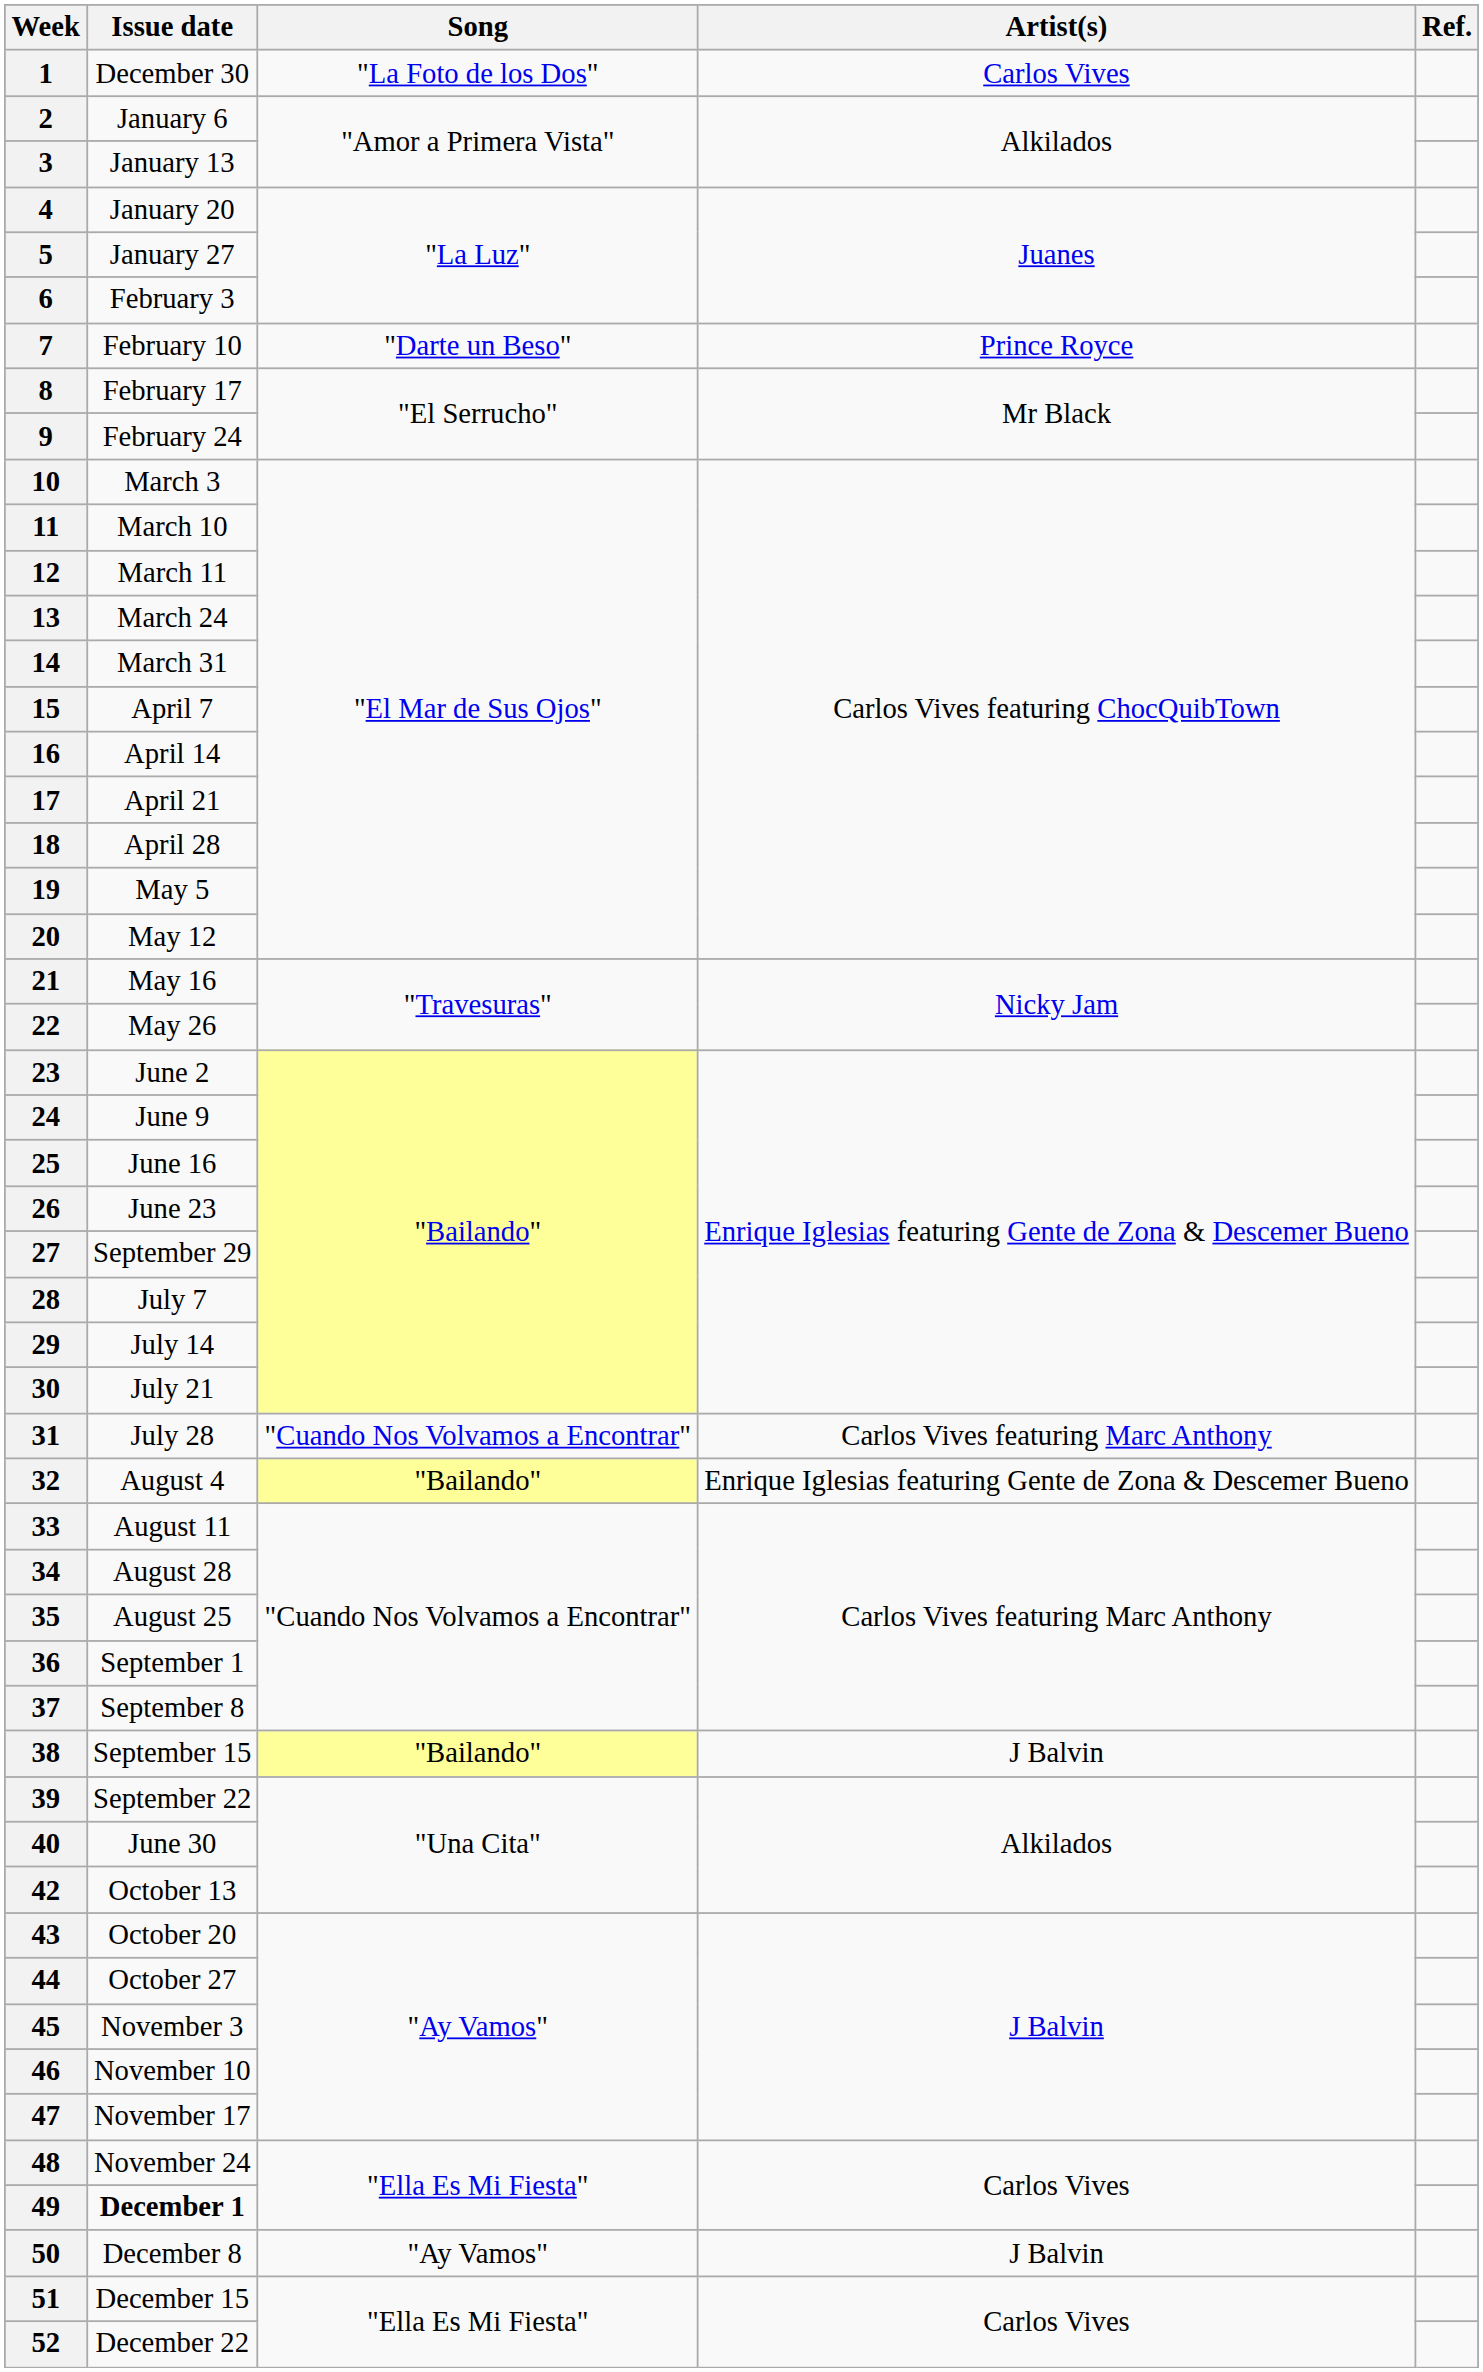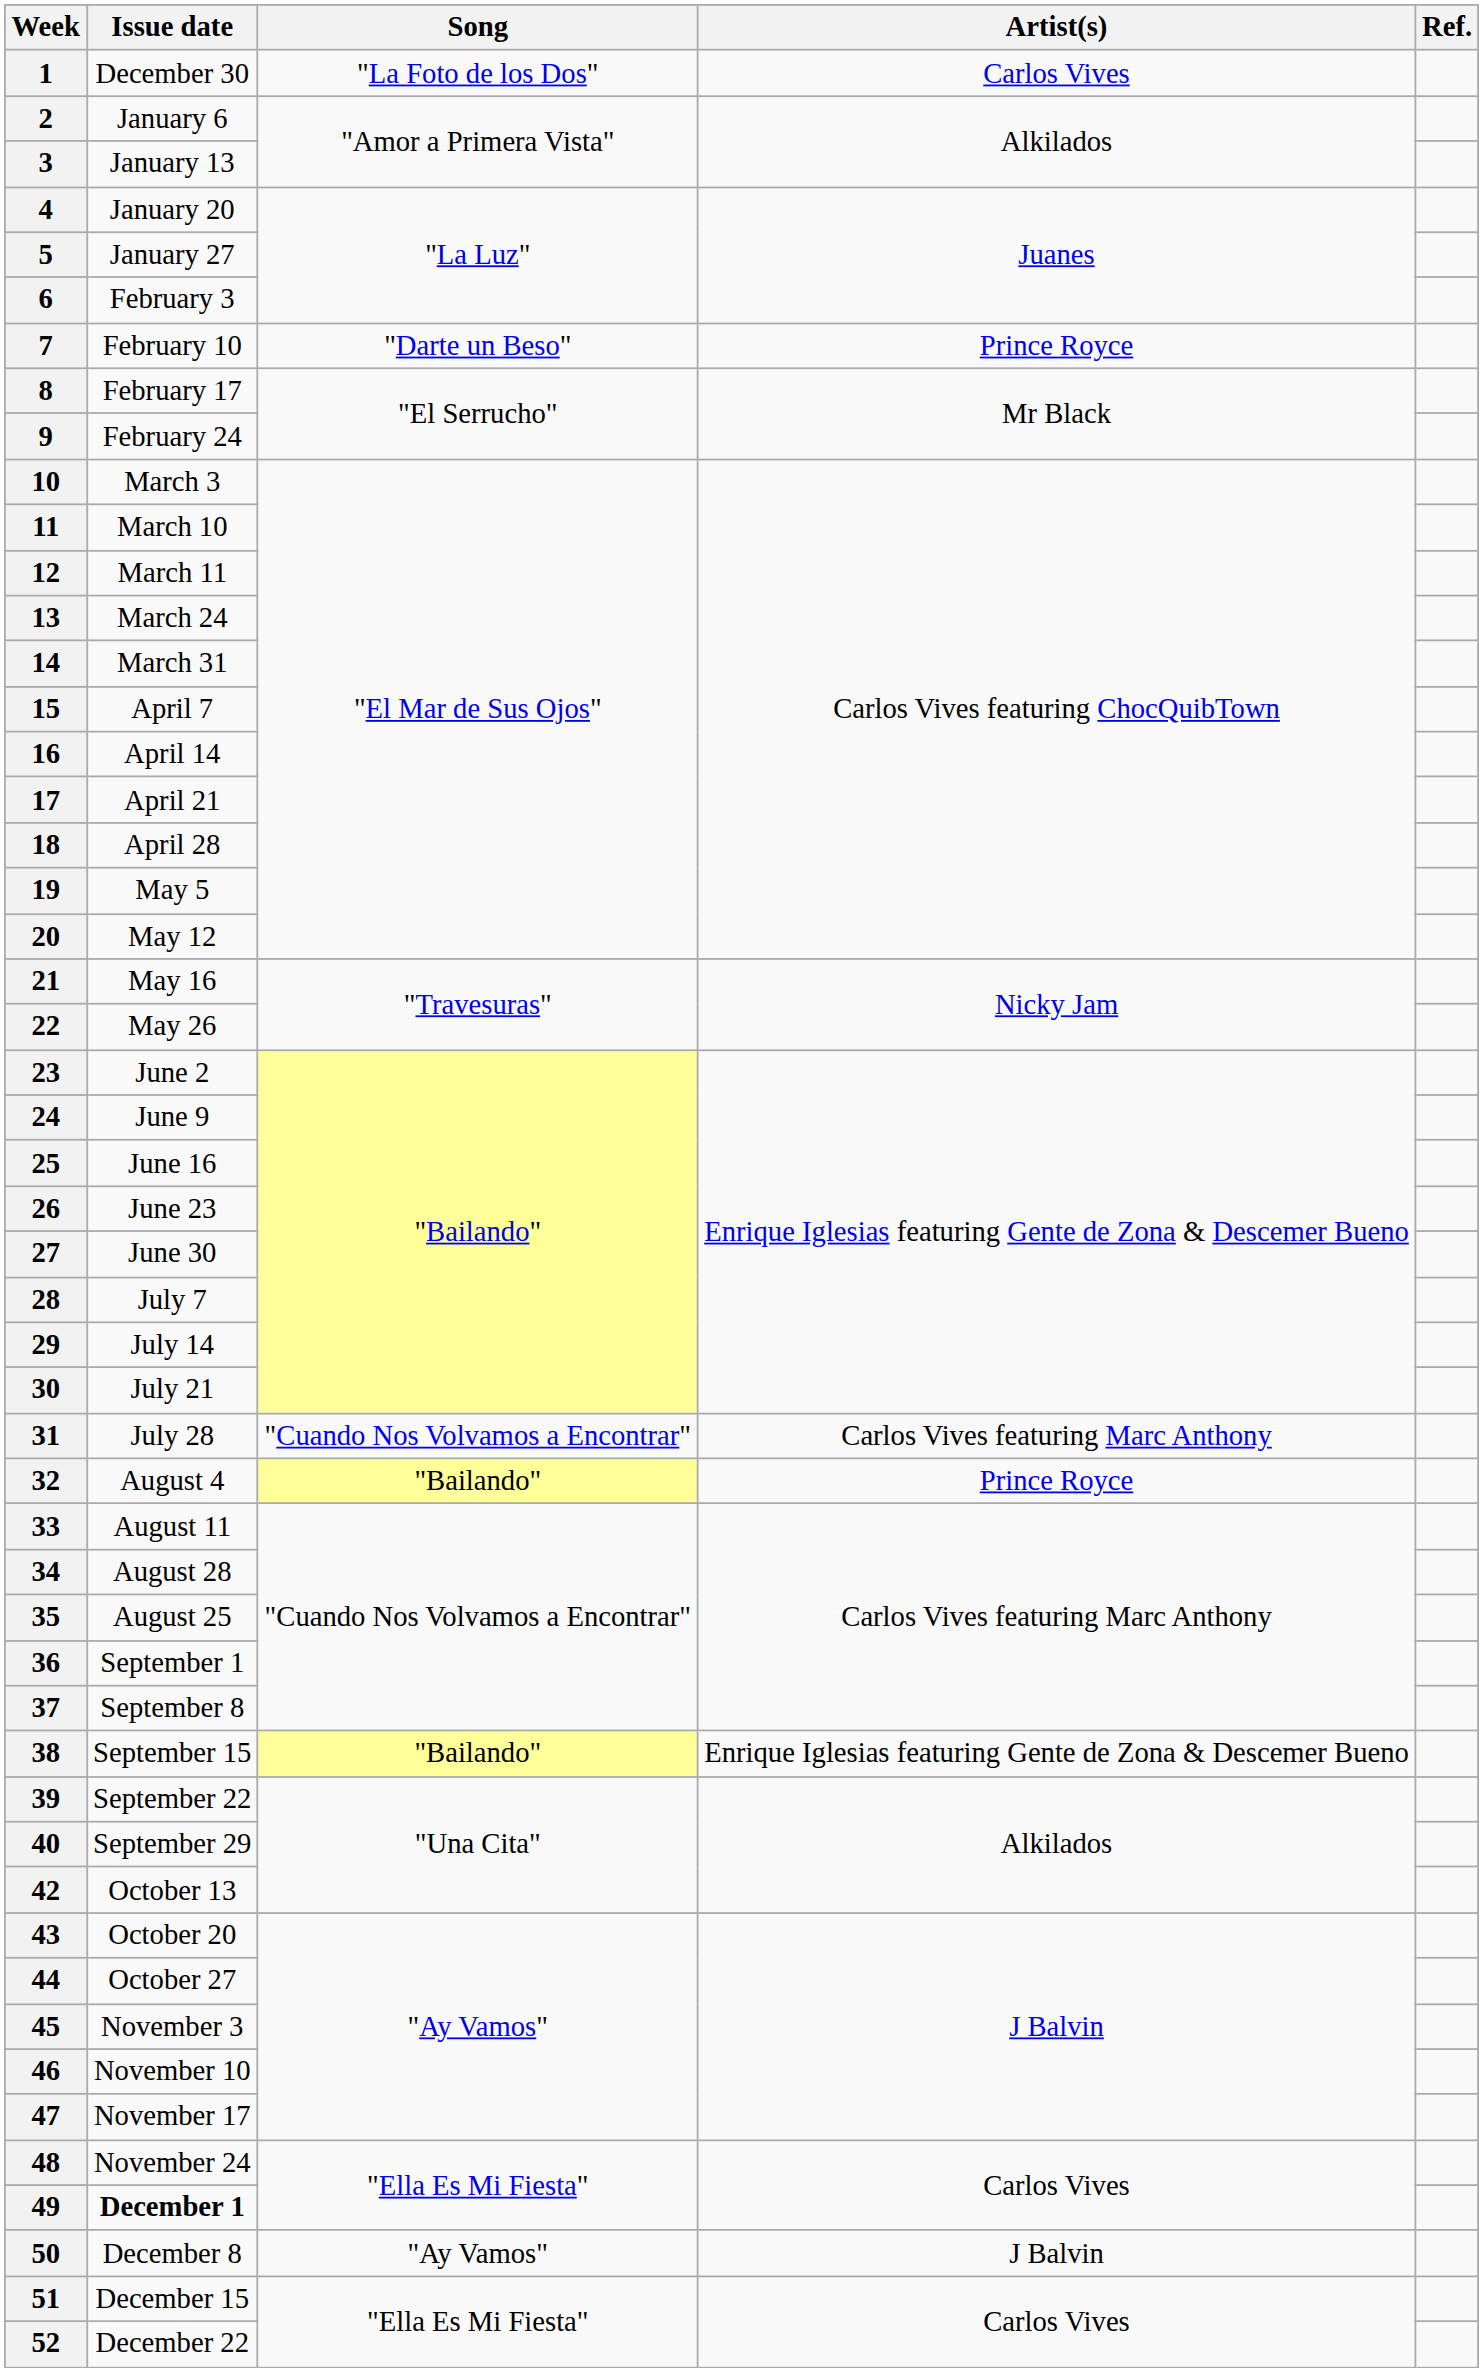27 | Issue date: September 29 -> June 30
32 | Artist(s): Enrique Iglesias featuring Gente de Zona & Descemer Bueno -> Prince Royce
38 | Artist(s): J Balvin -> Enrique Iglesias featuring Gente de Zona & Descemer Bueno
40 | Issue date: June 30 -> September 29
